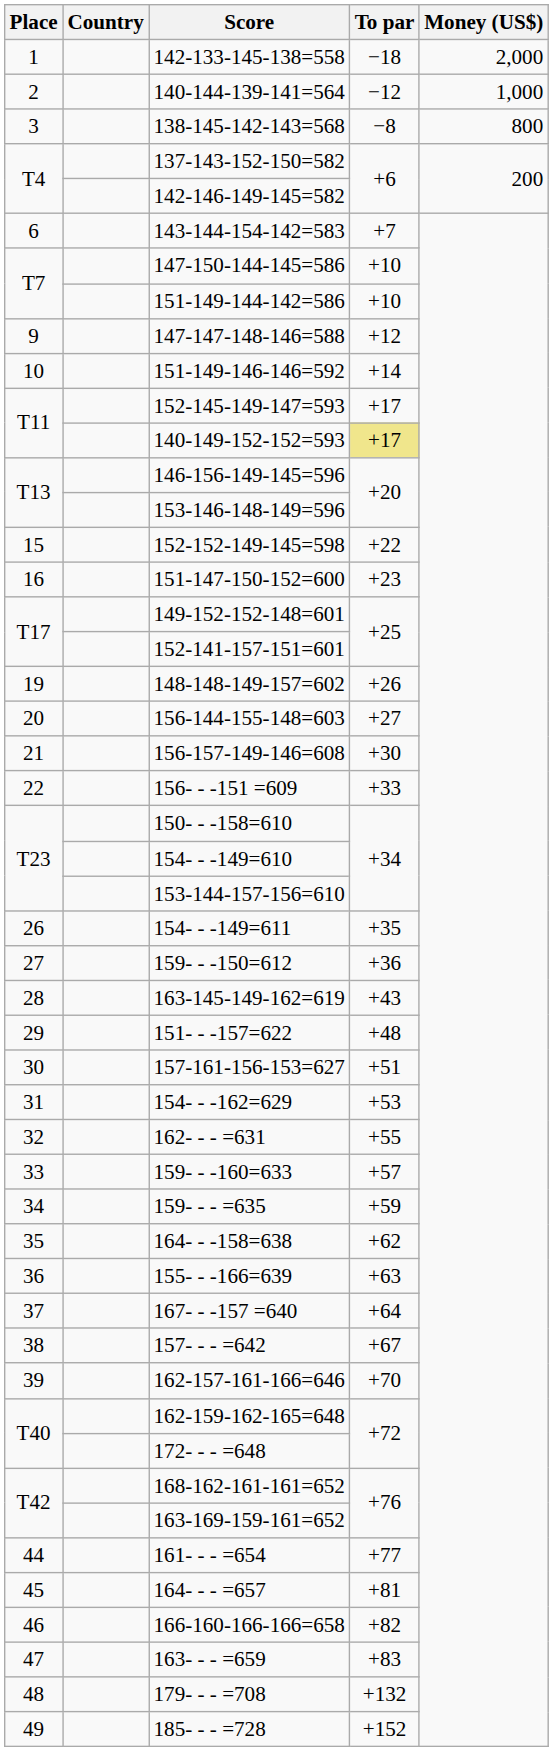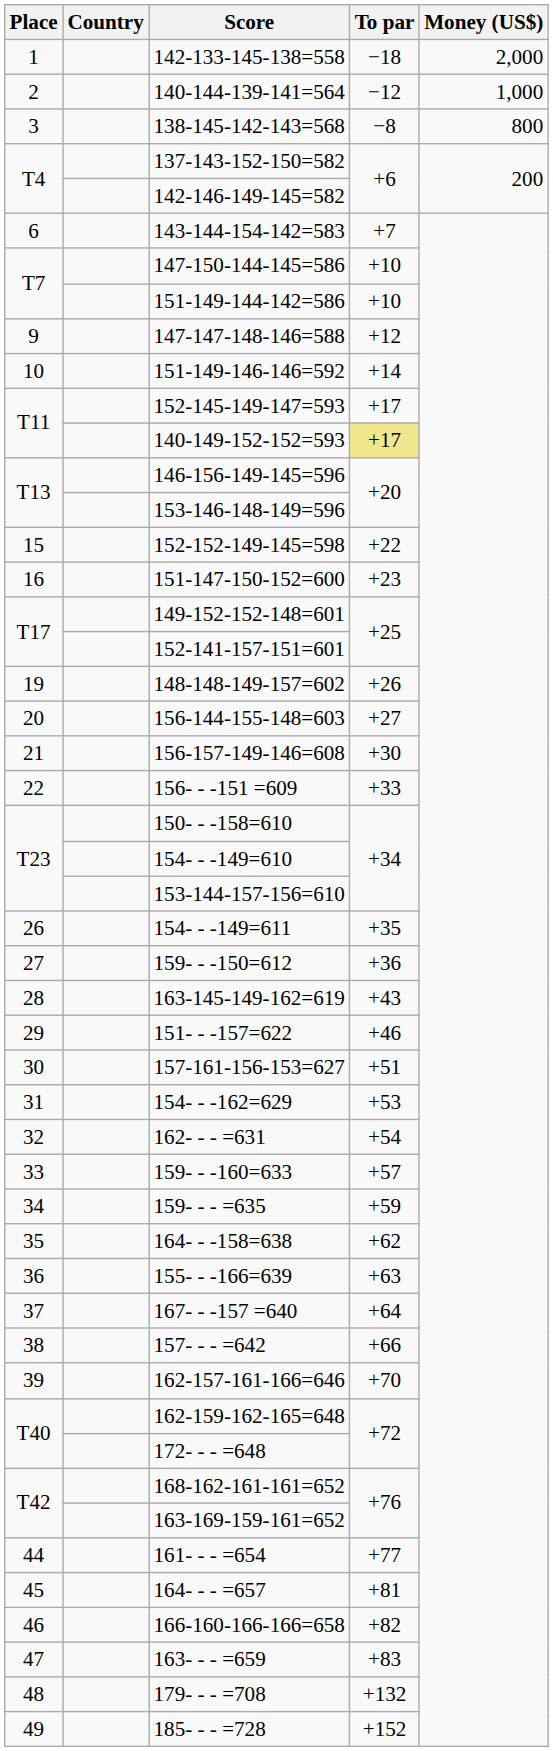151- - -157=622 | To par: +48 -> +46
162- - - =631 | To par: +55 -> +54
157- - - =642 | To par: +67 -> +66
